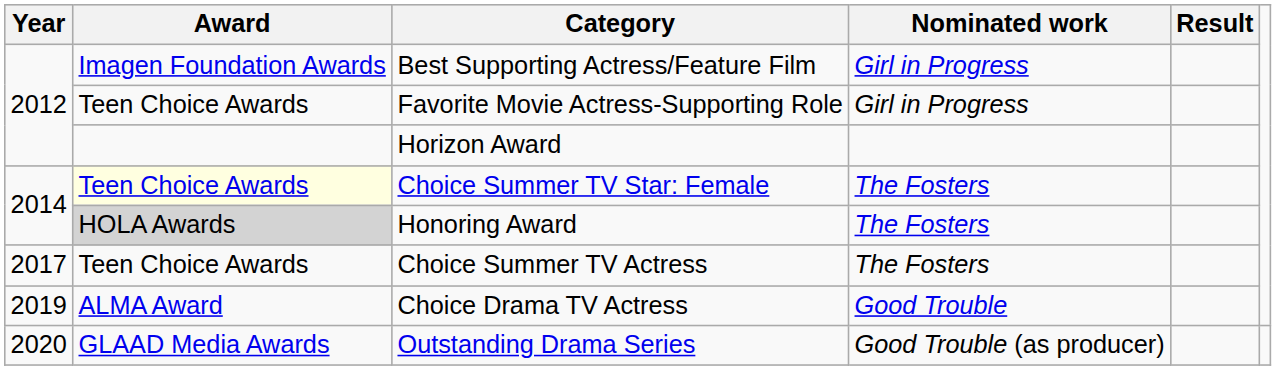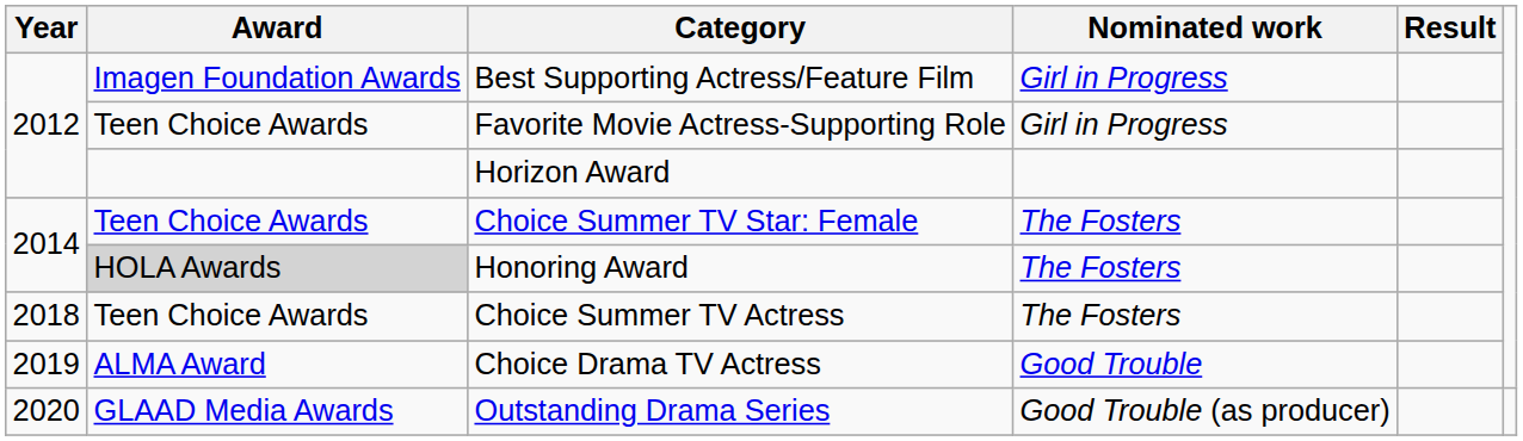Choice Summer TV Star: Female | Award: lightyellow background -> no background
Choice Summer TV Actress | Year: 2017 -> 2018
